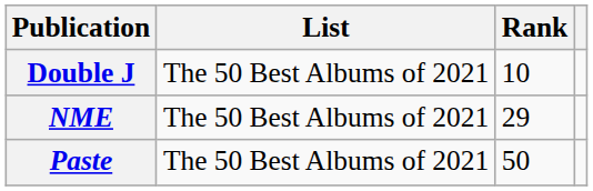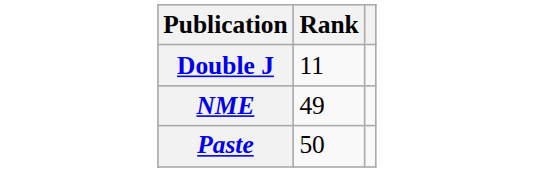- column: List | The 50 Best Albums of 2021 | The 50 Best Albums of 2021 | The 50 Best Albums of 2021
Double J | Rank: 10 -> 11
NME | Rank: 29 -> 49
